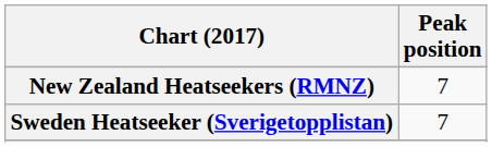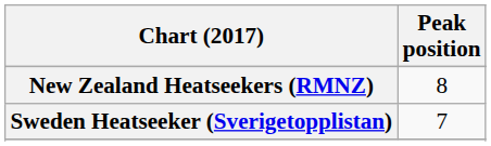New Zealand Heatseekers (RMNZ) | Peak position: 7 -> 8
